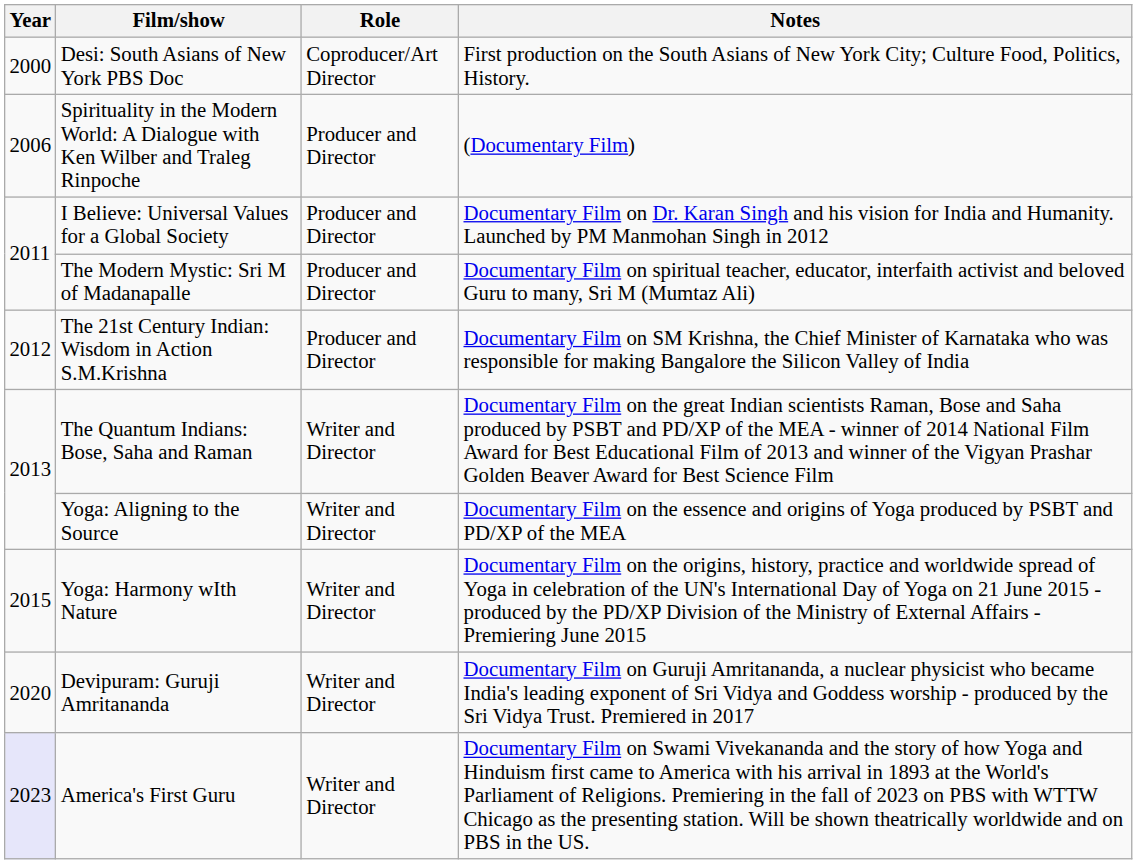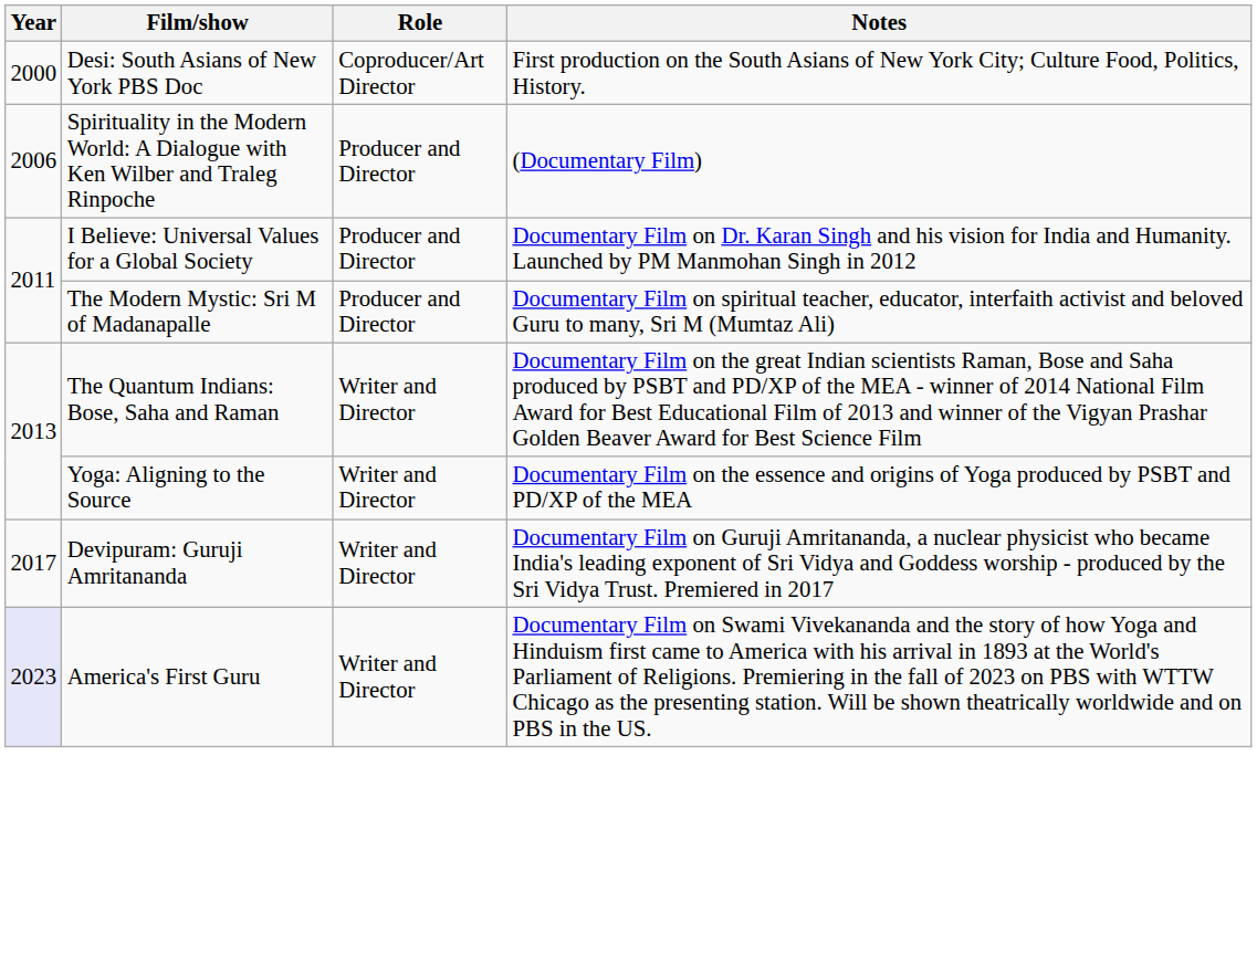- row: 2012 | The 21st Century Indian: Wisdom in Action S.M.Krishna | Producer and Director | Documentary Film on SM Krishna, the Chief Minister of Karnataka who was responsible for making Bangalore the Silicon Valley of India
- row: 2015 | Yoga: Harmony wIth Nature | Writer and Director | Documentary Film on the origins, history, practice and worldwide spread of Yoga in celebration of the UN's International Day of Yoga on 21 June 2015 - produced by the PD/XP Division of the Ministry of External Affairs - Premiering June 2015
Devipuram: Guruji Amritananda | Year: 2020 -> 2017
